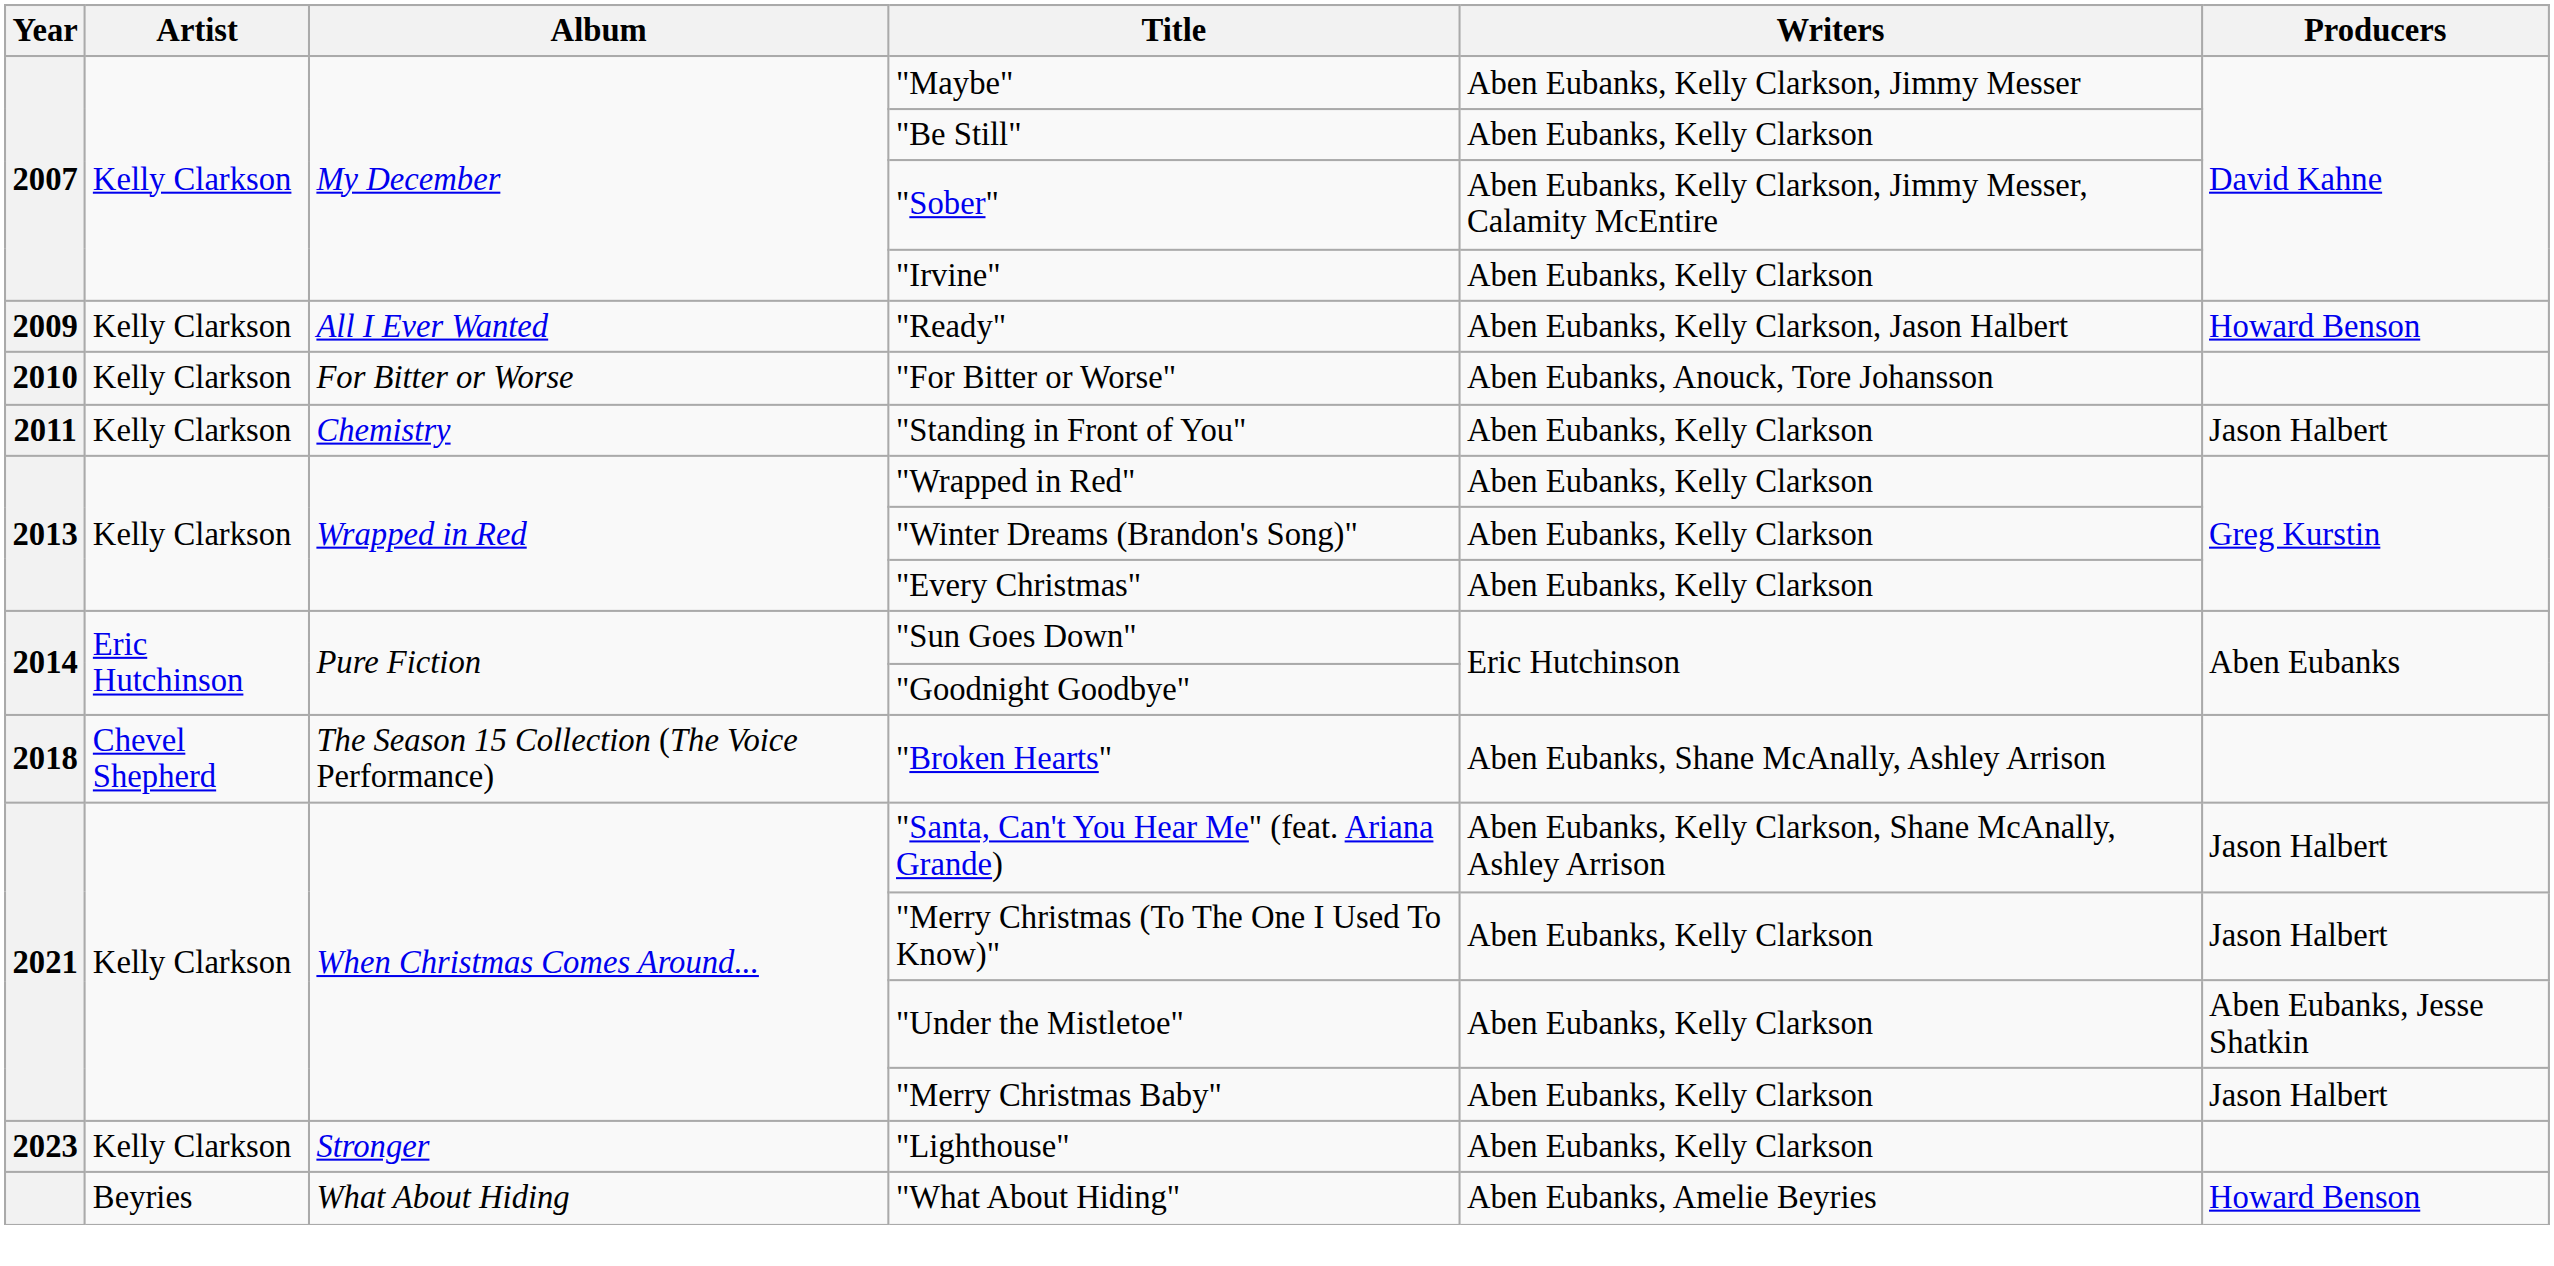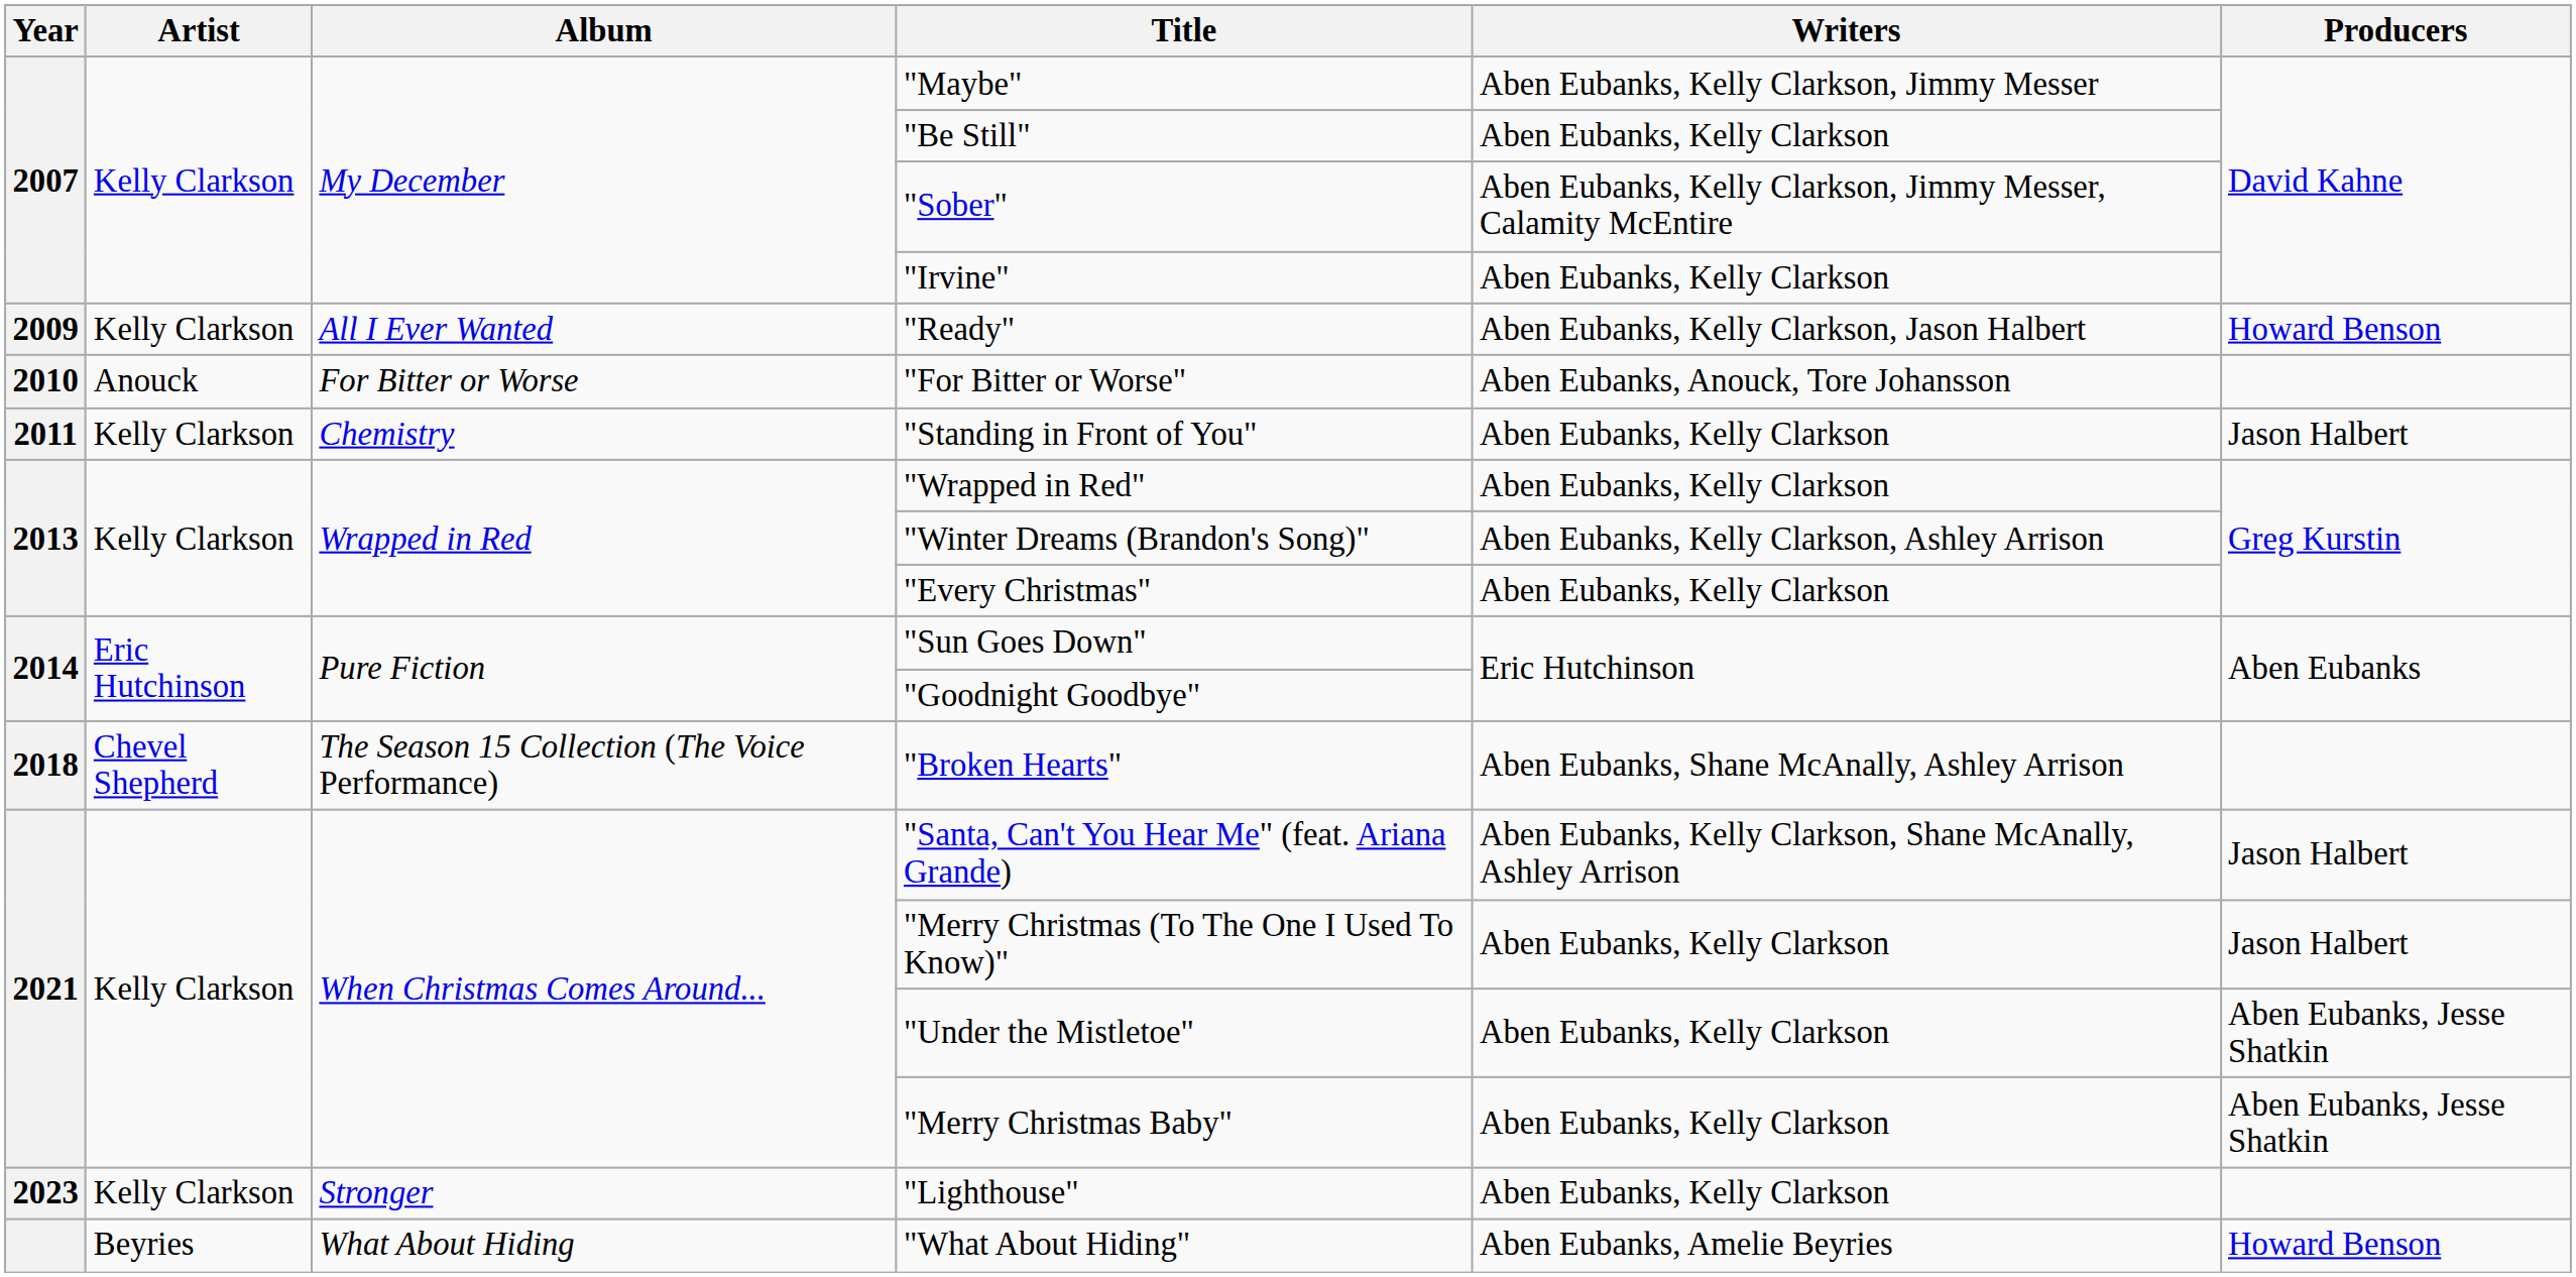"For Bitter or Worse" | Artist: Kelly Clarkson -> Anouck
"Winter Dreams (Brandon's Song)" | Writers: Aben Eubanks, Kelly Clarkson -> Aben Eubanks, Kelly Clarkson, Ashley Arrison
"Merry Christmas Baby" | Producers: Jason Halbert -> Aben Eubanks, Jesse Shatkin
